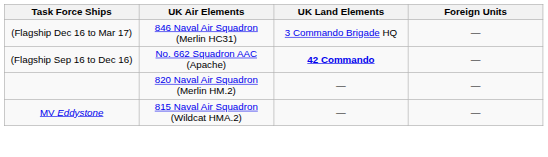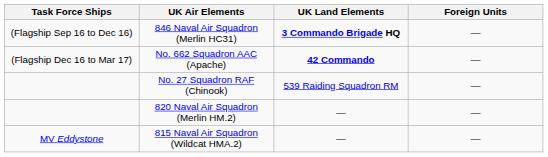846 Naval Air Squadron (Merlin HC31) | Task Force Ships: (Flagship Dec 16 to Mar 17) -> (Flagship Sep 16 to Dec 16)
846 Naval Air Squadron (Merlin HC31) | UK Land Elements: normal -> bold
No. 662 Squadron AAC (Apache) | Task Force Ships: (Flagship Sep 16 to Dec 16) -> (Flagship Dec 16 to Mar 17)
+ row: No. 27 Squadron RAF (Chinook) | 539 Raiding Squadron RM | —
